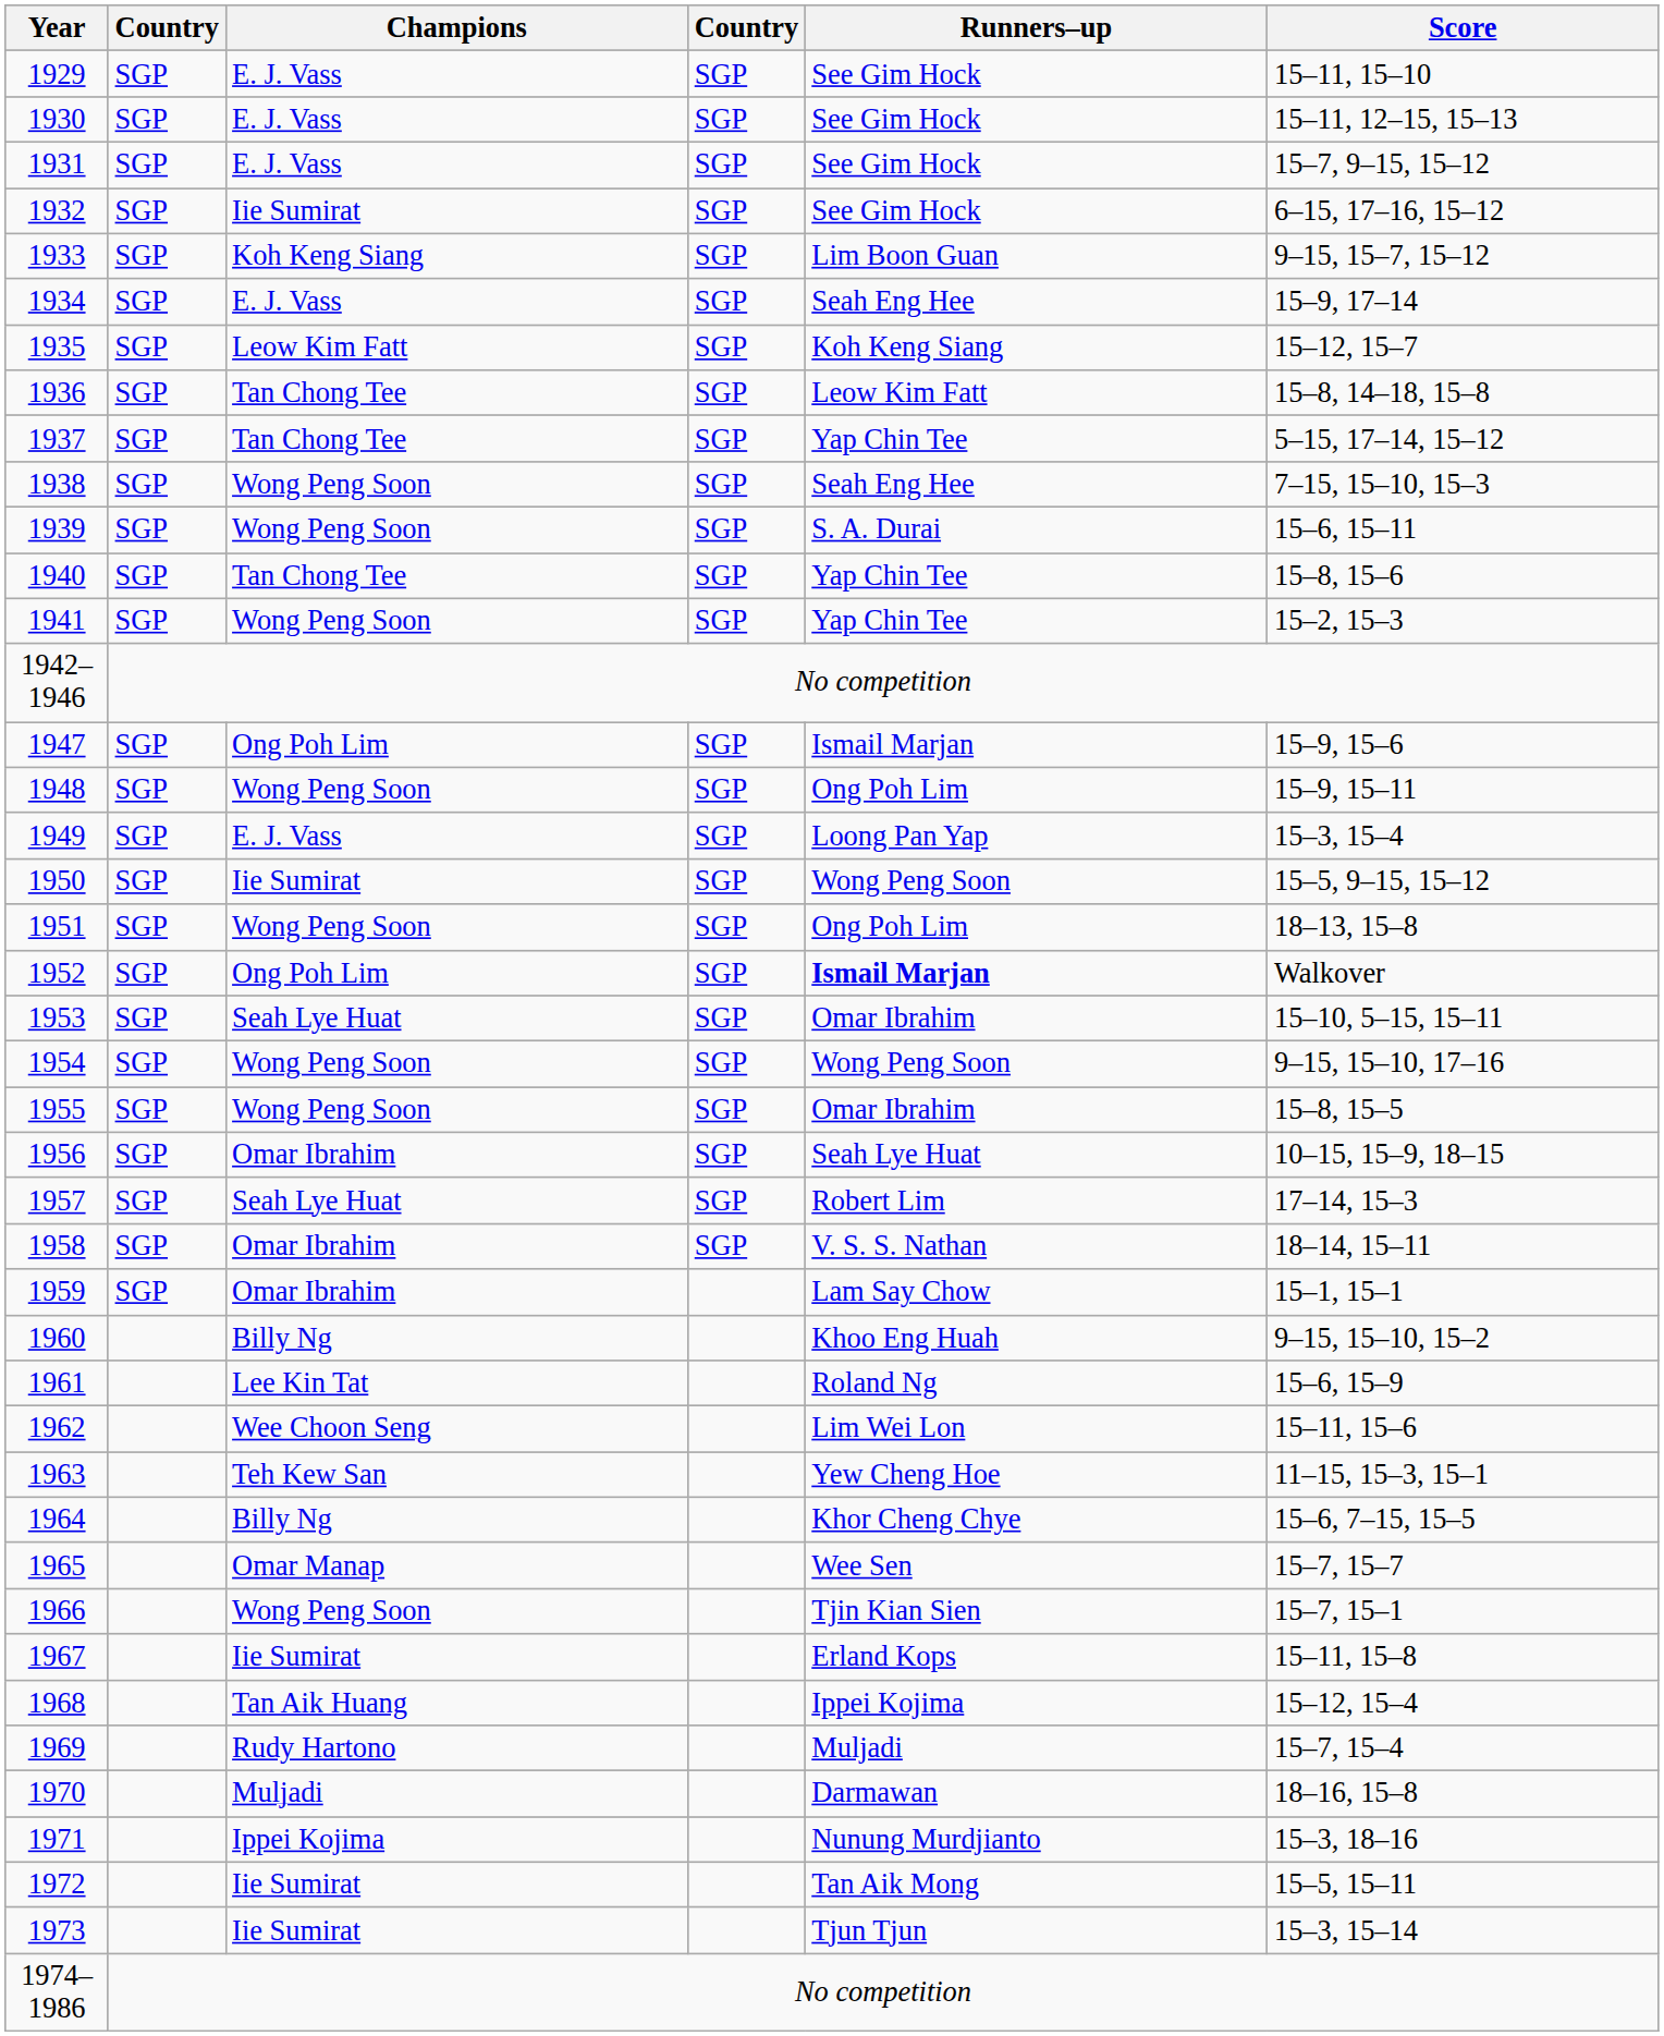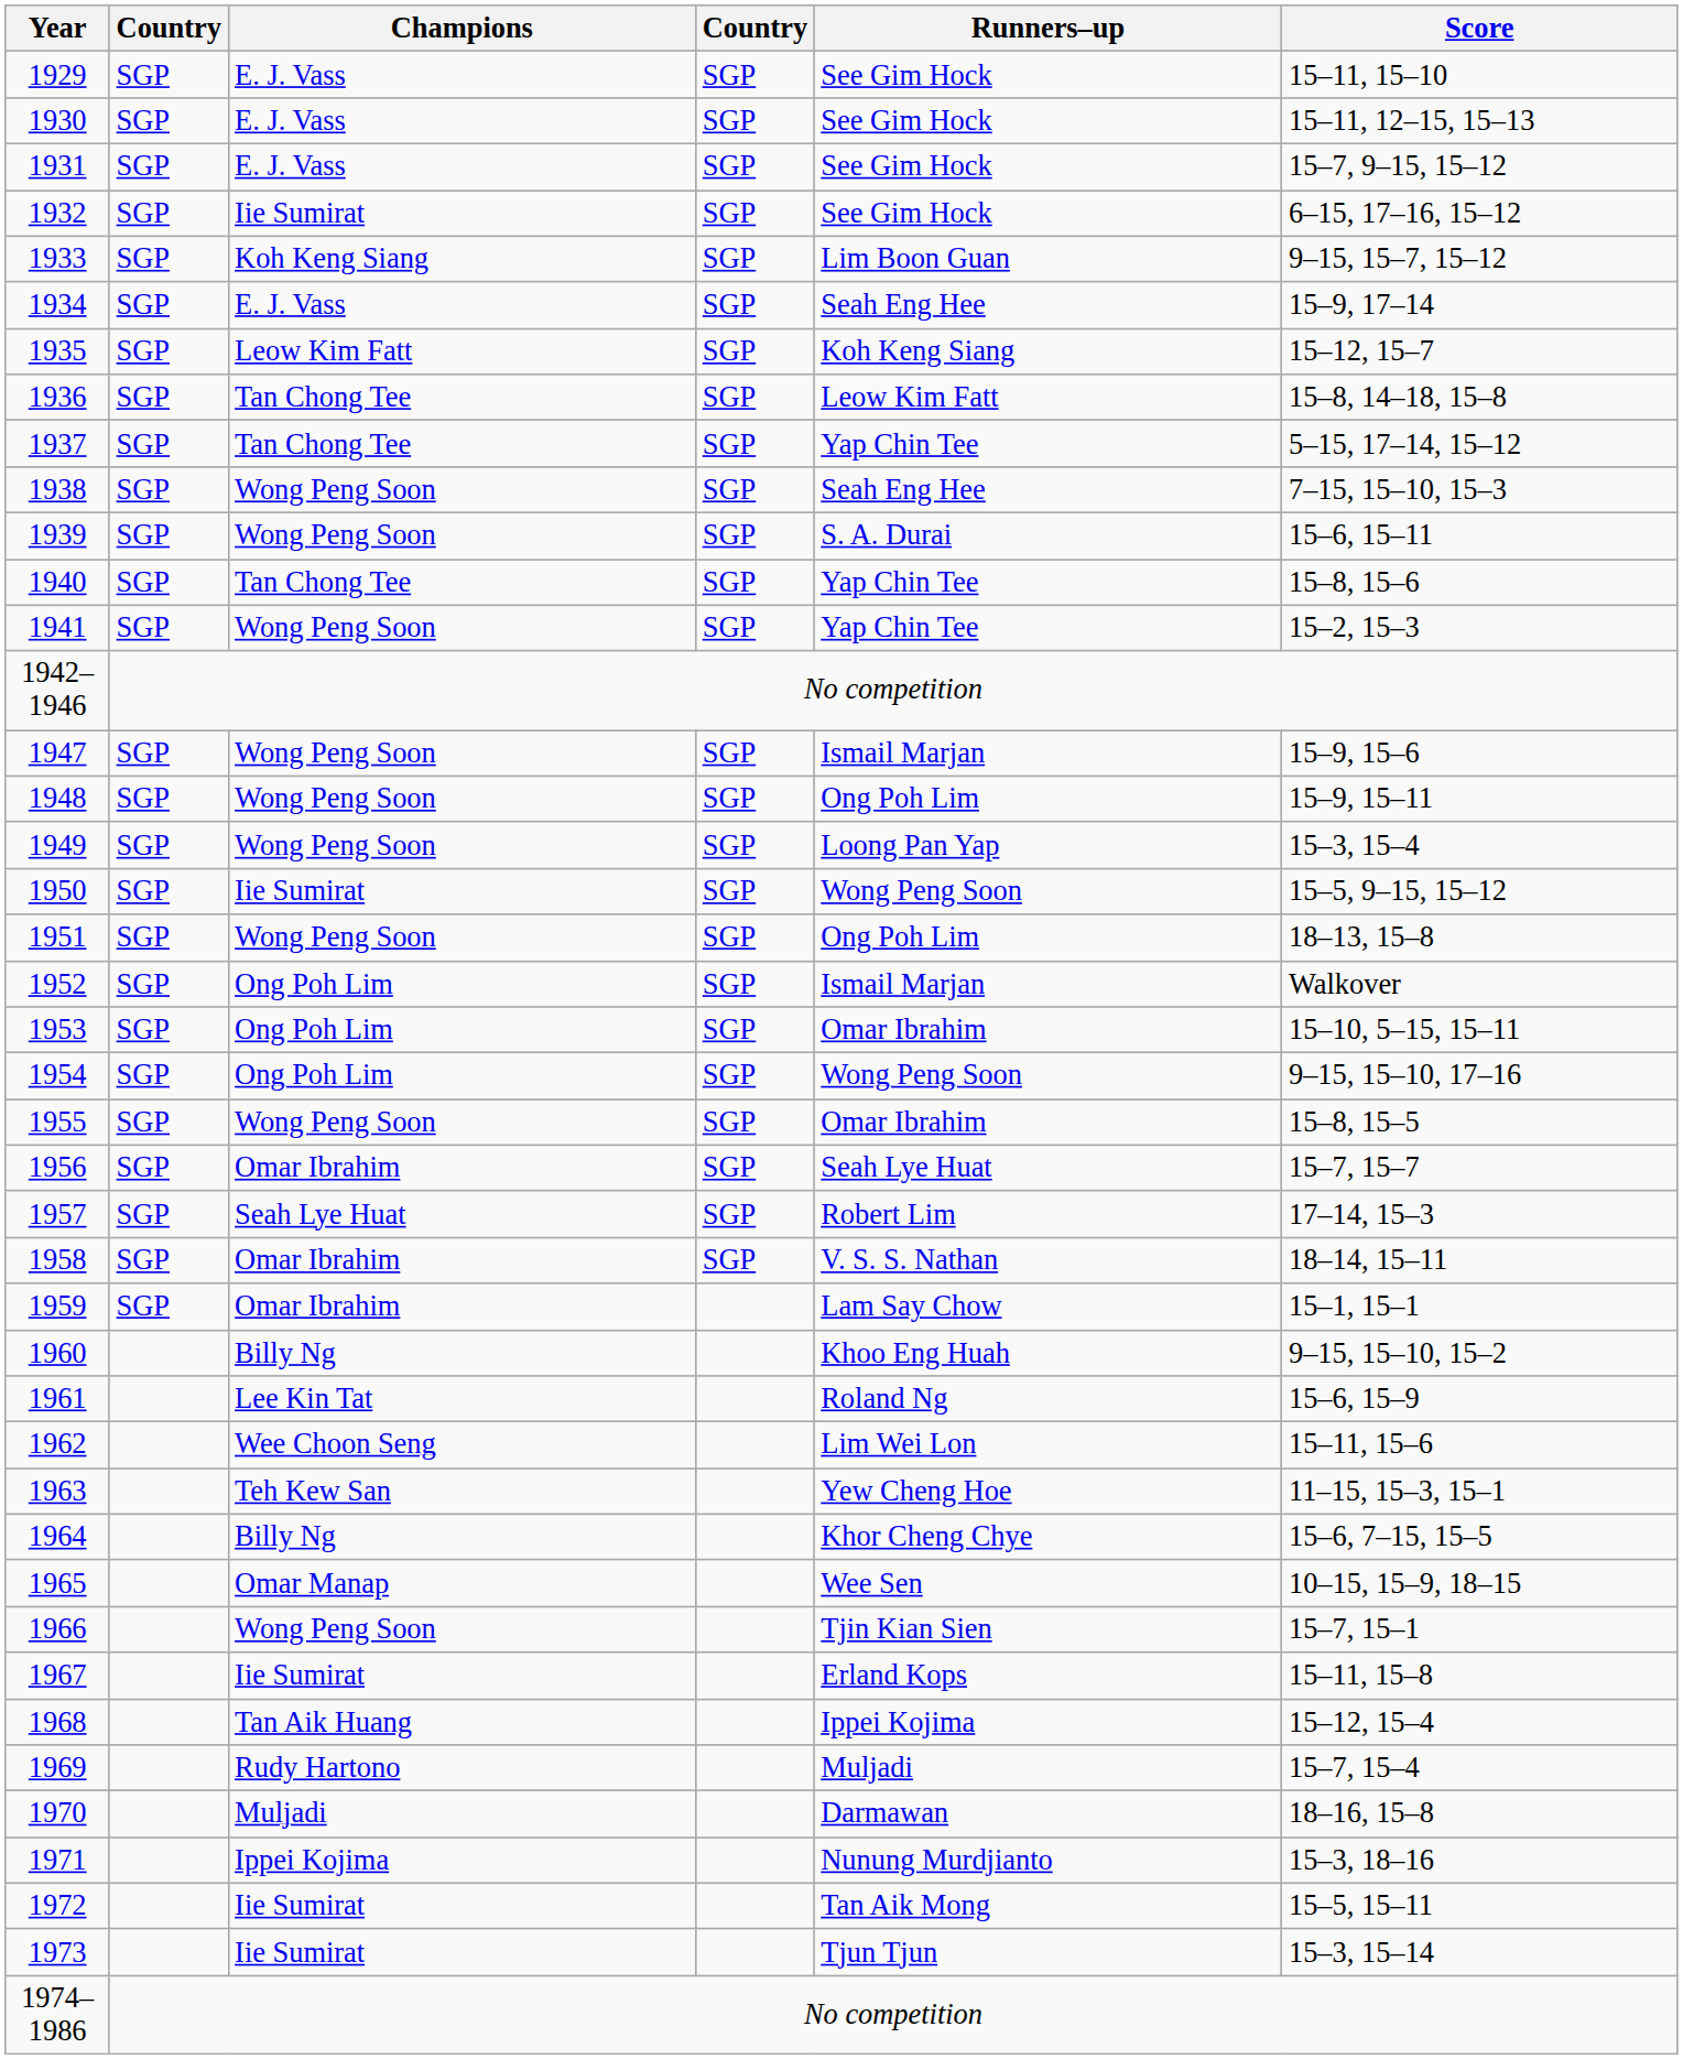1947 | Champions: Ong Poh Lim -> Wong Peng Soon
1949 | Champions: E. J. Vass -> Wong Peng Soon
1952 | Runners–up: bold -> normal
1953 | Champions: Seah Lye Huat -> Ong Poh Lim
1954 | Champions: Wong Peng Soon -> Ong Poh Lim
1956 | Score: 10–15, 15–9, 18–15 -> 15–7, 15–7
1965 | Score: 15–7, 15–7 -> 10–15, 15–9, 18–15
